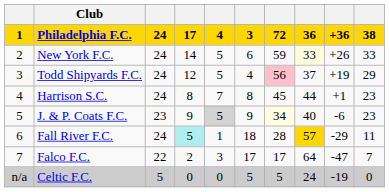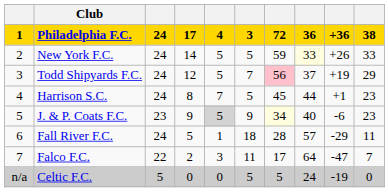New York F.C. | column 6: 6 -> 5
Todd Shipyards F.C. | column 6: 4 -> 7
Harrison S.C. | column 6: 8 -> 5
Fall River F.C. | column 4: paleturquoise background -> no background
Fall River F.C. | column 8: gold background -> no background
Falco F.C. | column 6: 17 -> 11
